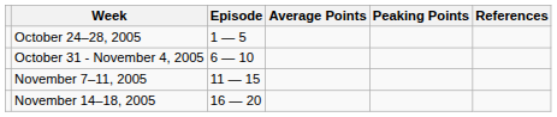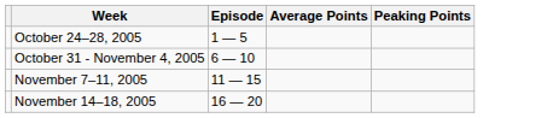- column: References
